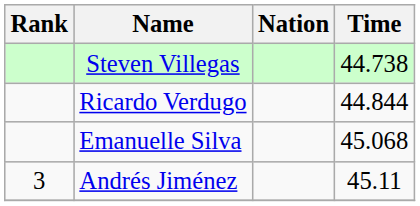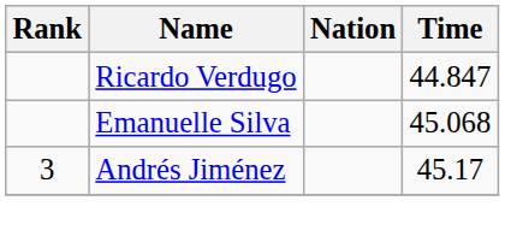- row: Steven Villegas | 44.738
Ricardo Verdugo | Time: 44.844 -> 44.847
Andrés Jiménez | Time: 45.11 -> 45.17
